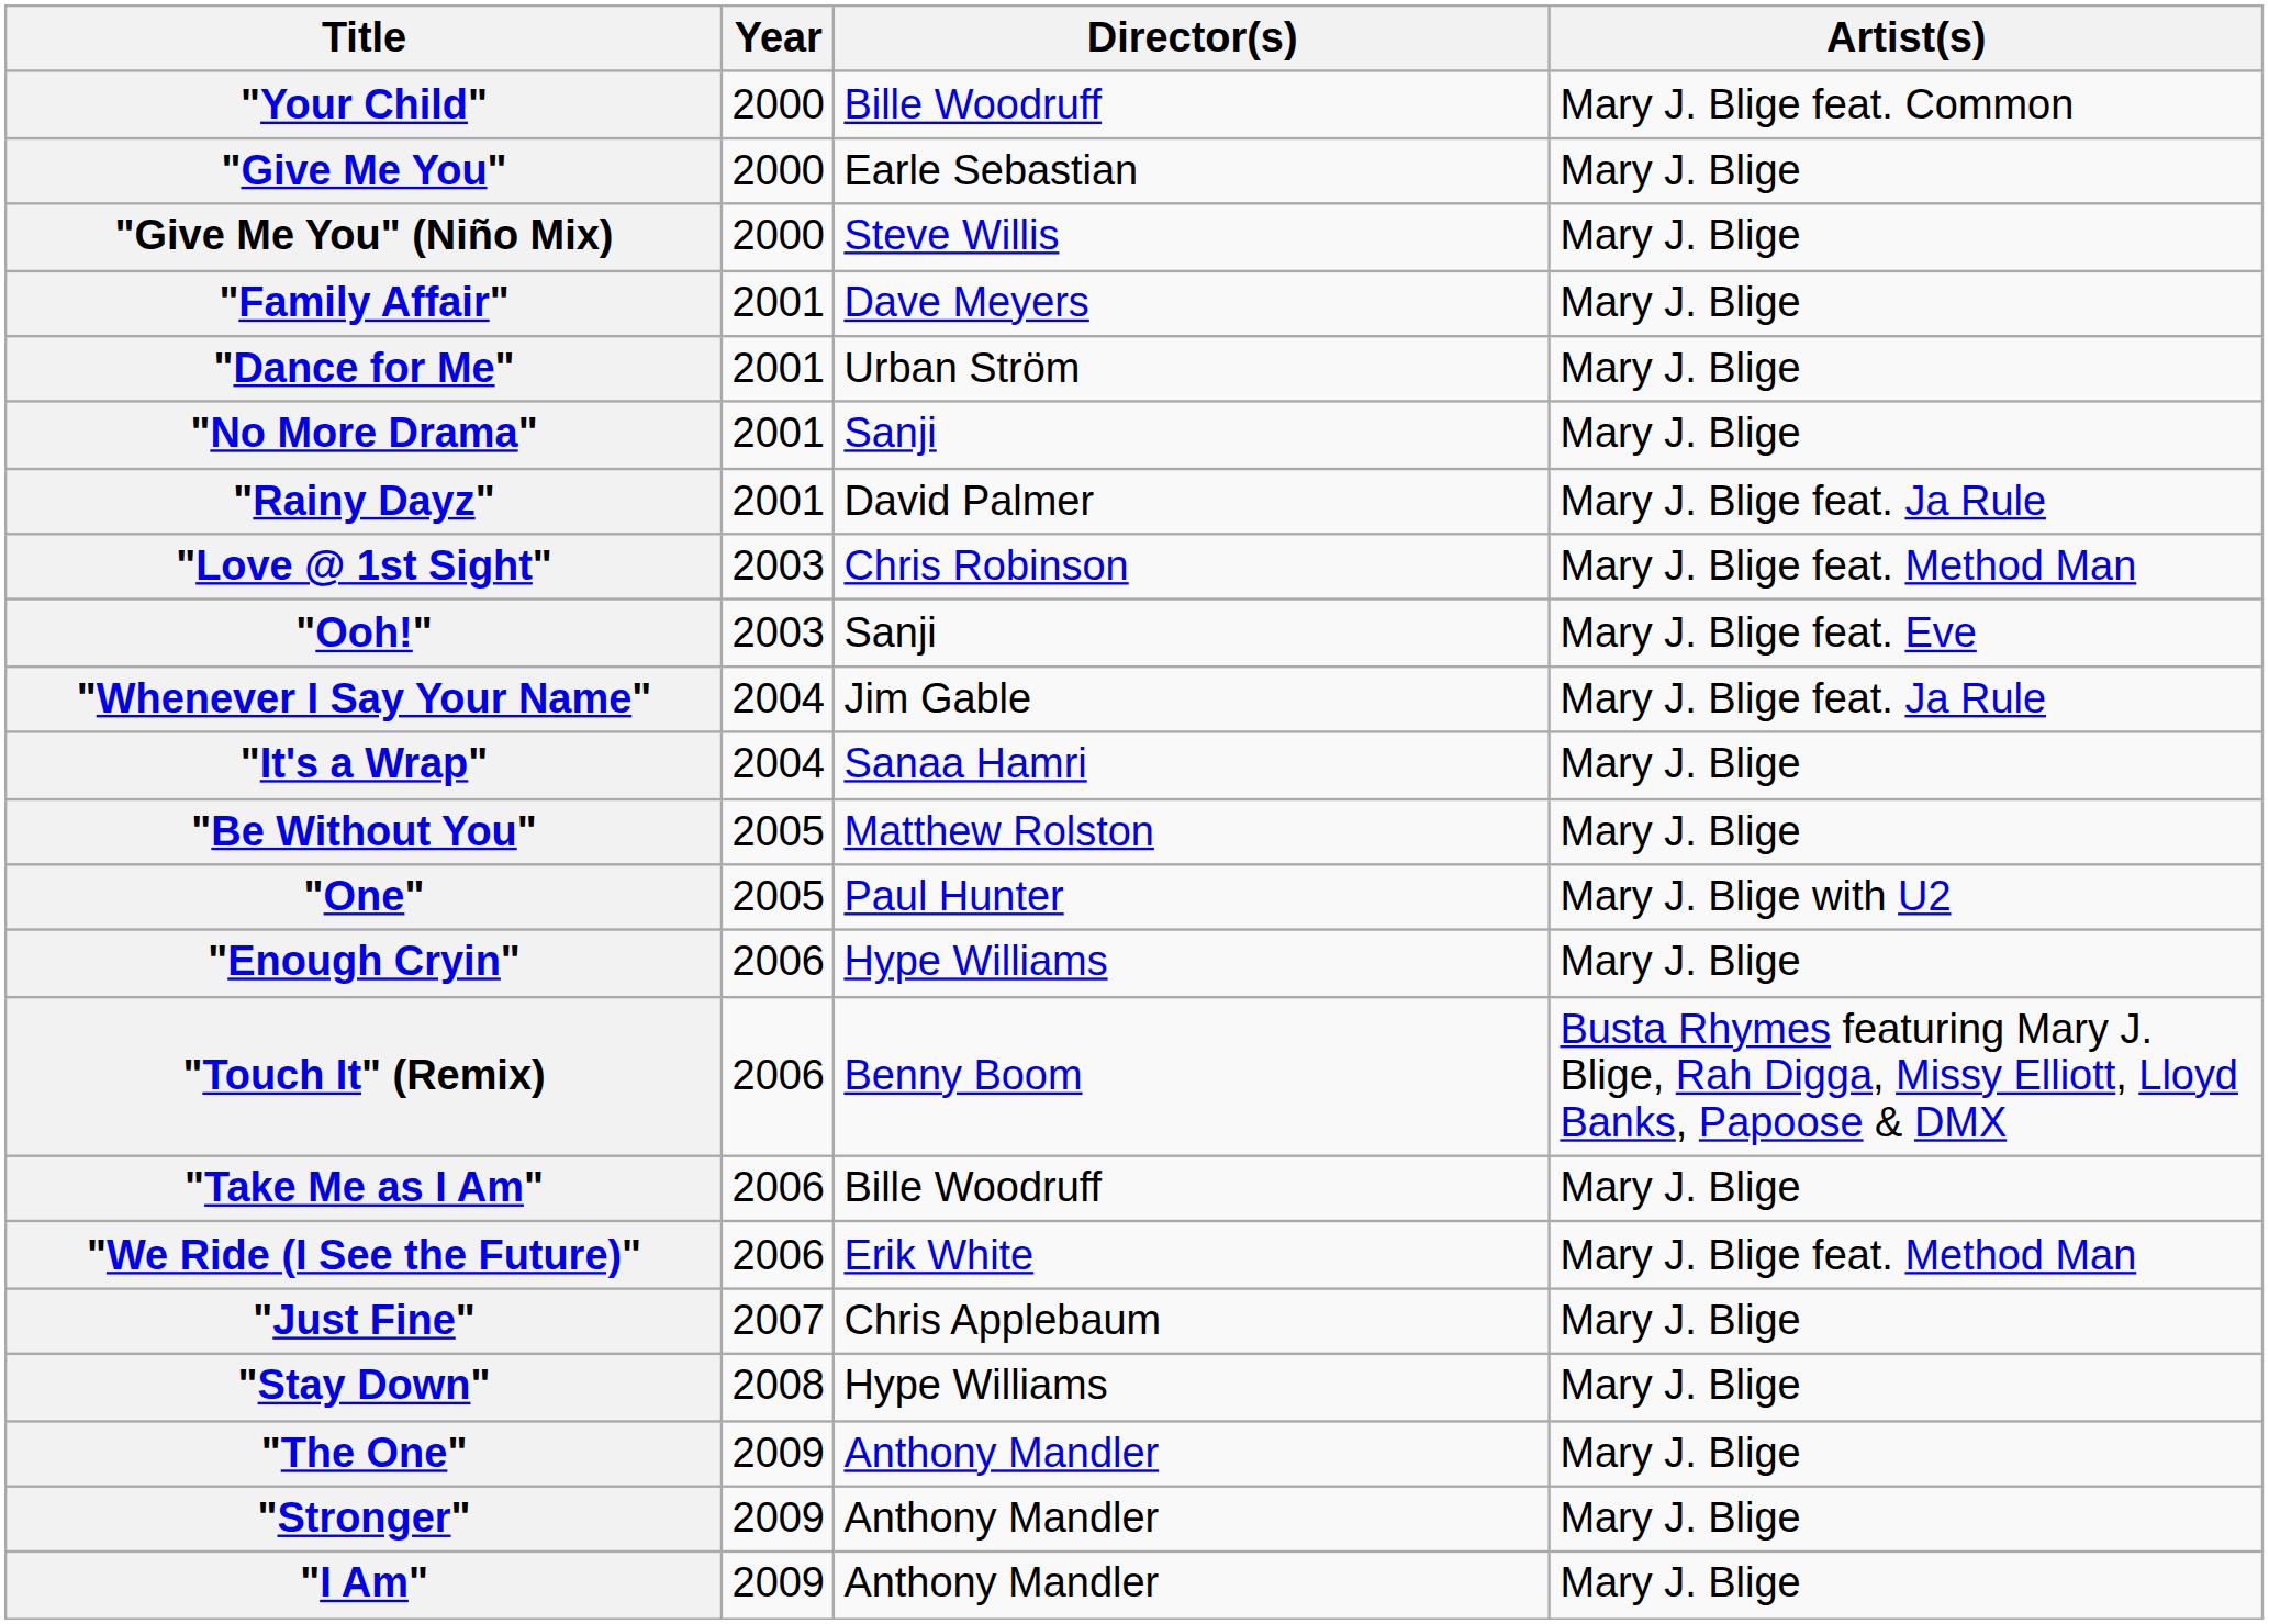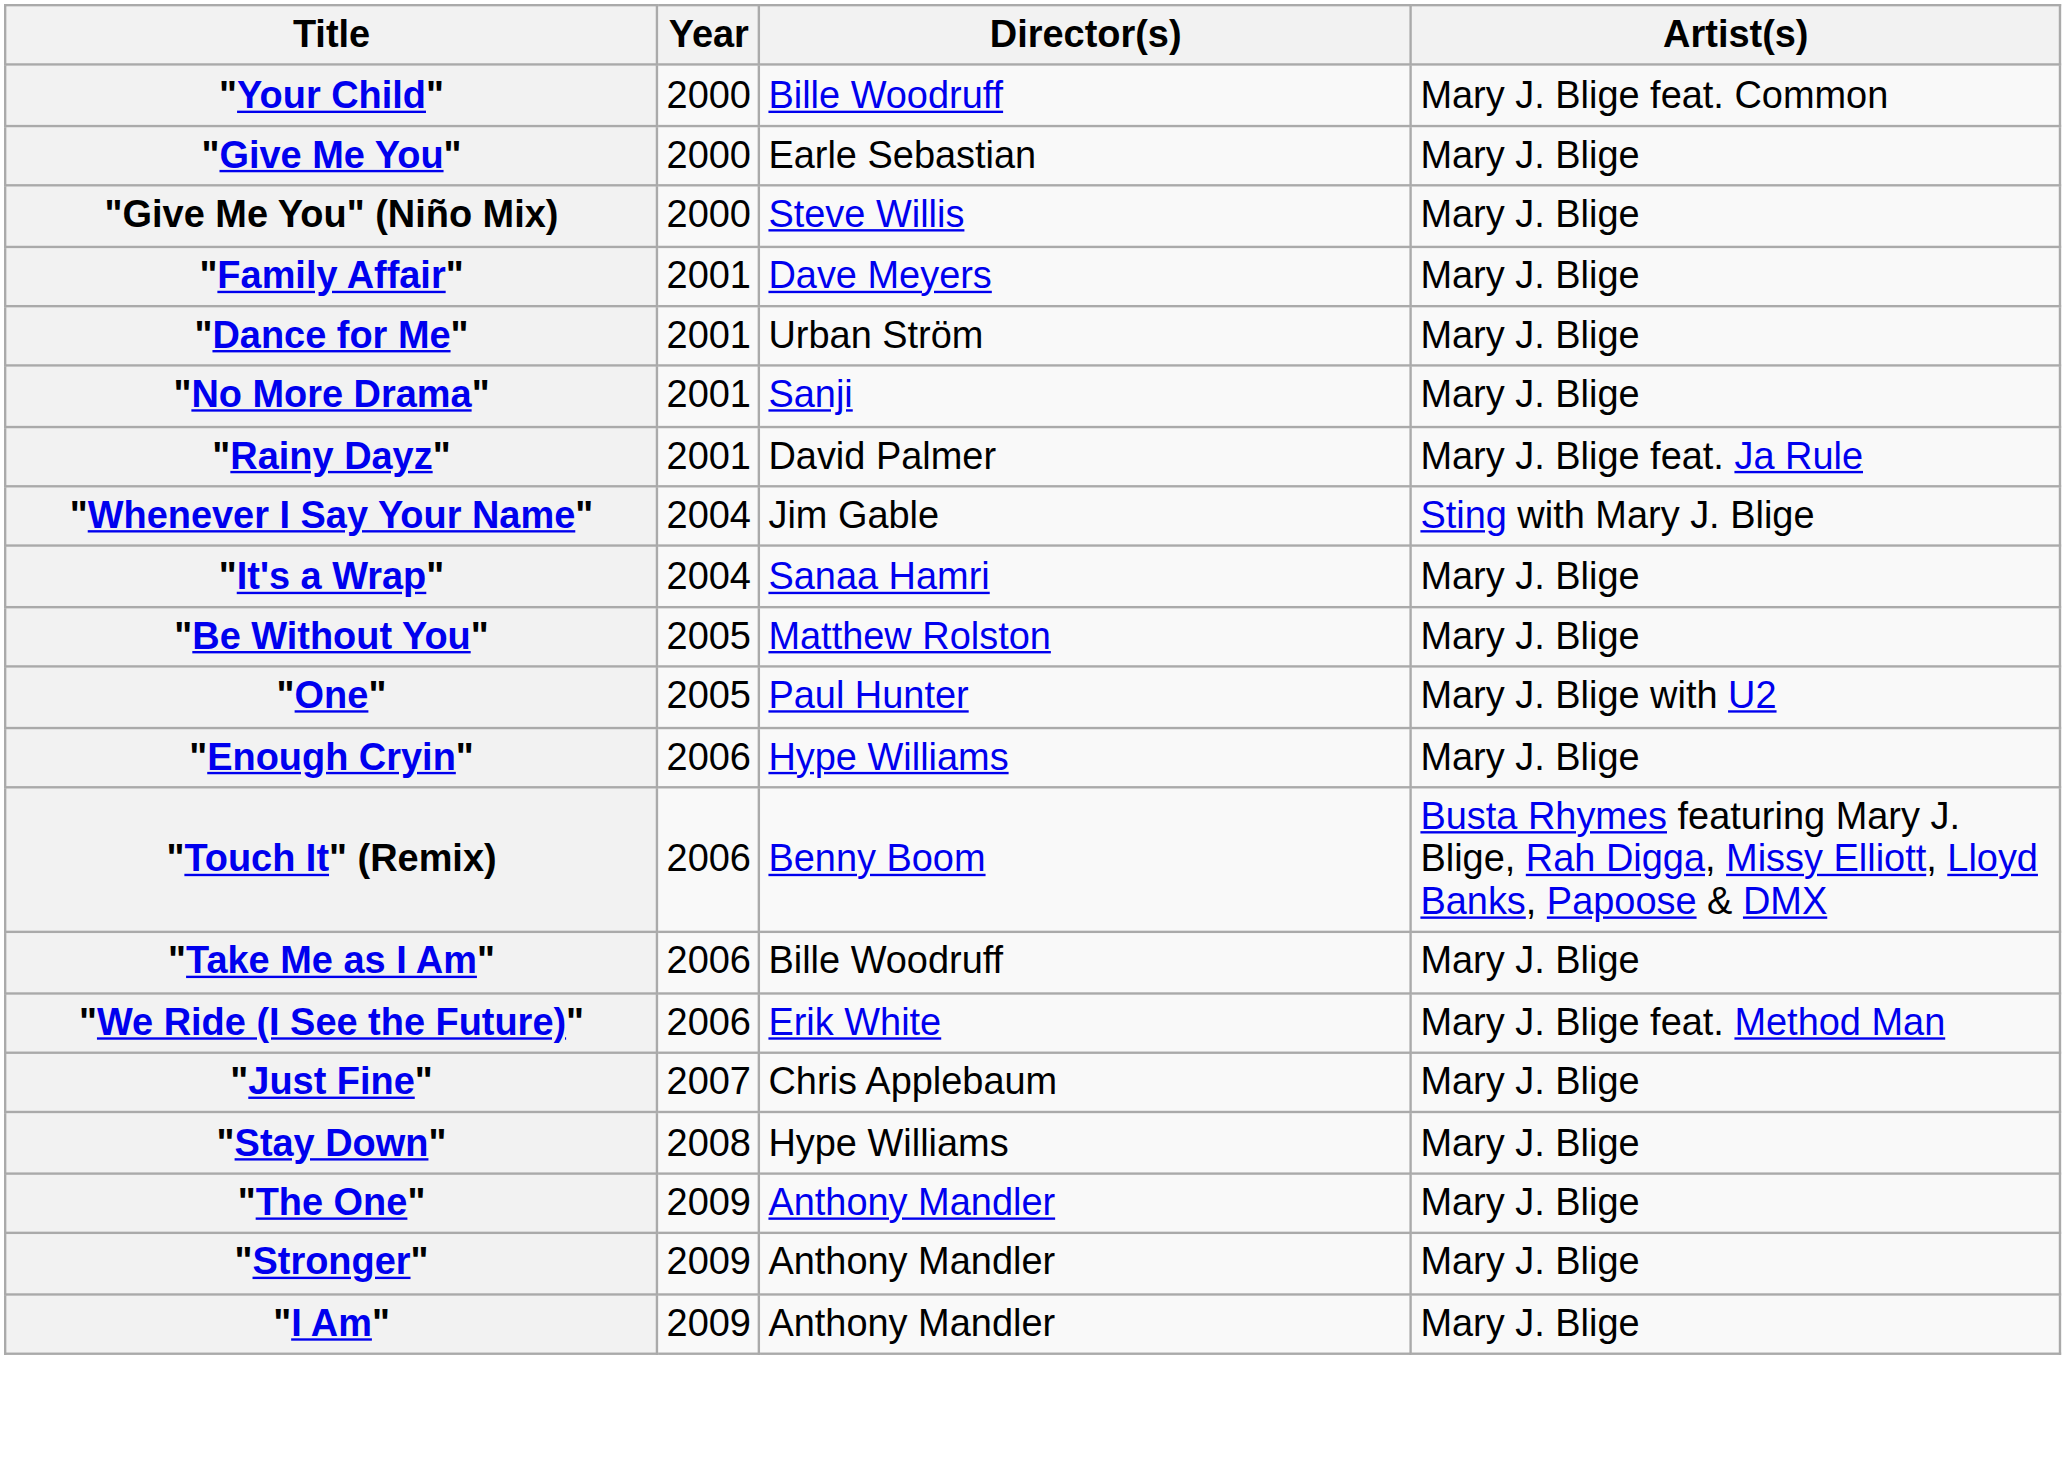- row: "Love @ 1st Sight" | 2003 | Chris Robinson | Mary J. Blige feat. Method Man
- row: "Ooh!" | 2003 | Sanji | Mary J. Blige feat. Eve
"Whenever I Say Your Name" | Artist(s): Mary J. Blige feat. Ja Rule -> Sting with Mary J. Blige
